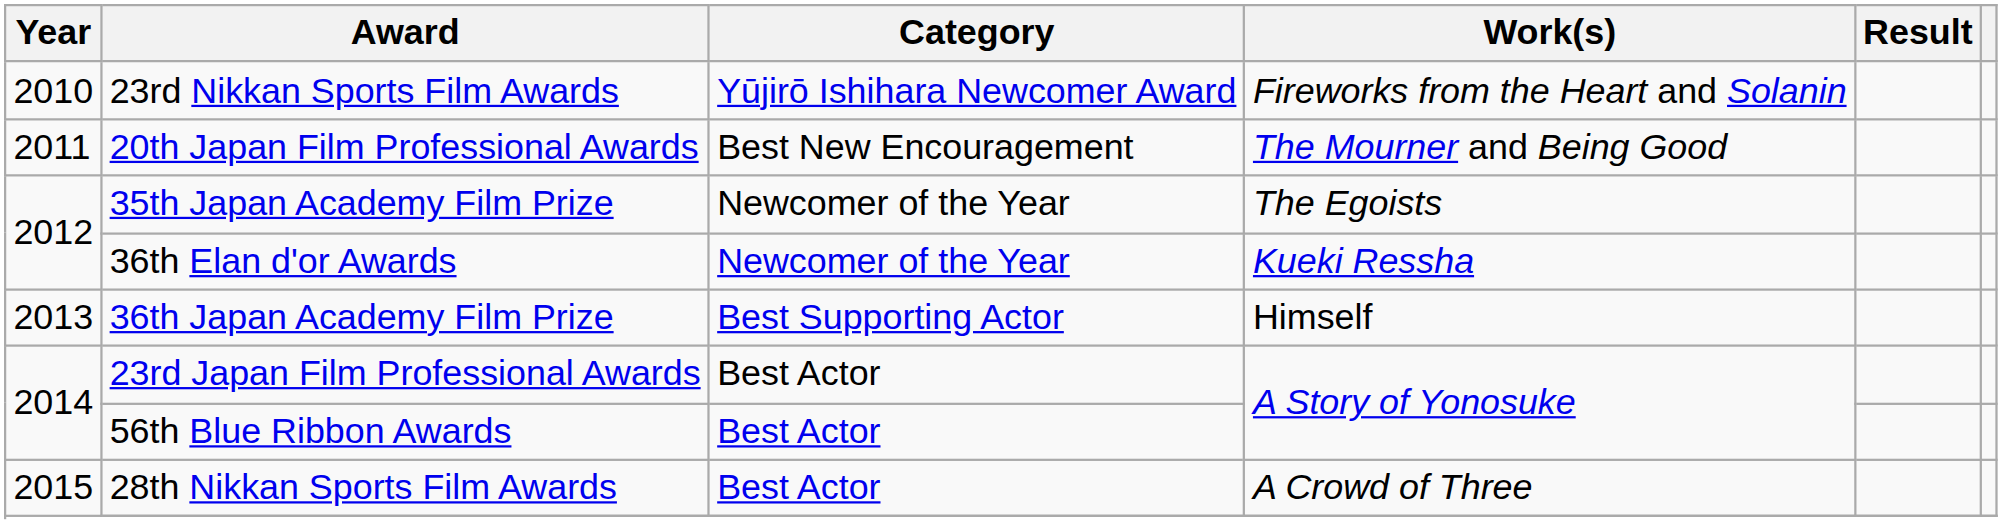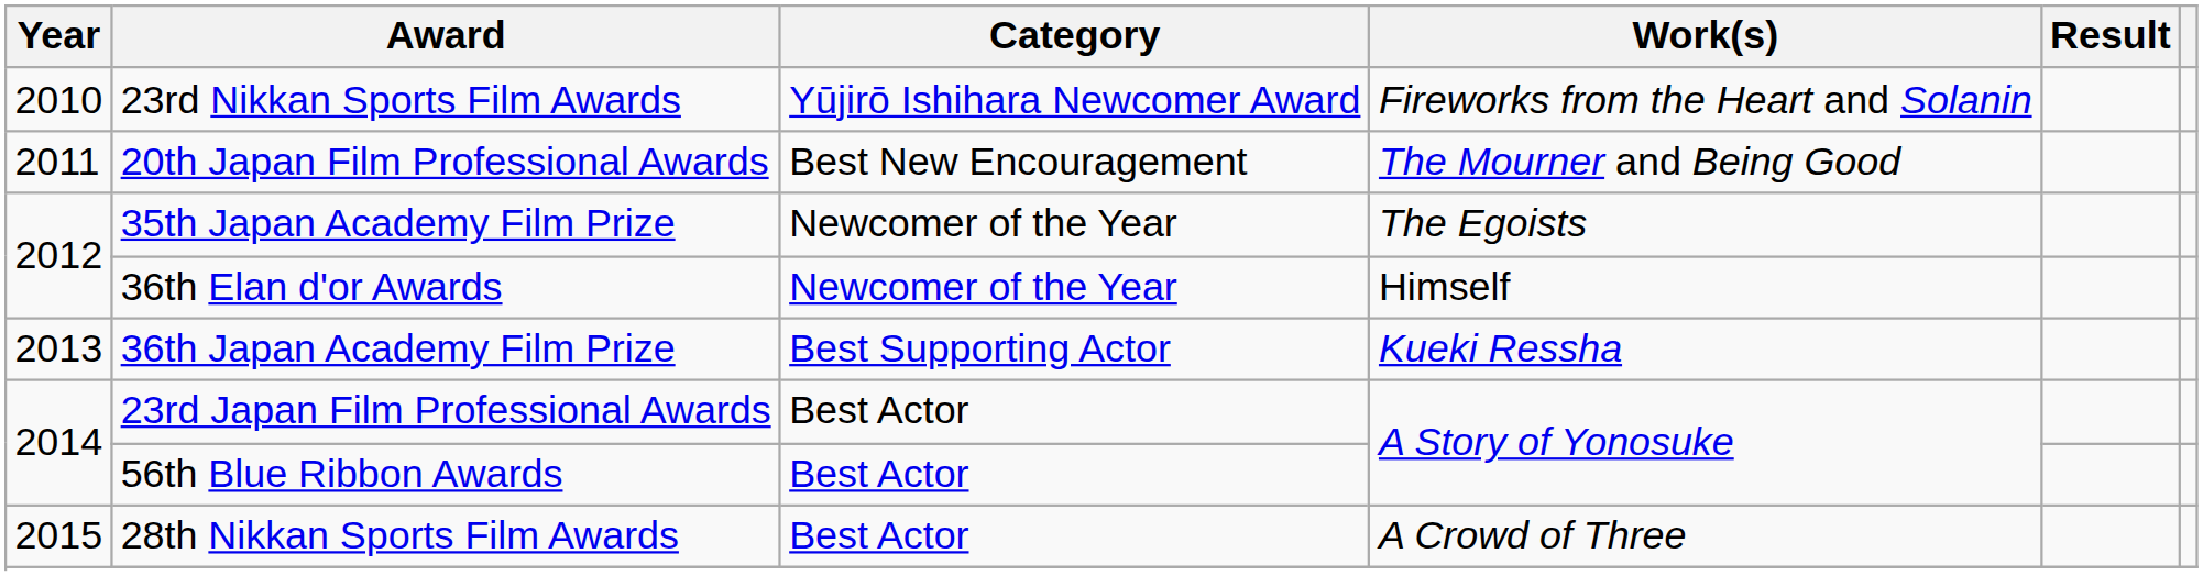36th Elan d'or Awards | Work(s): Kueki Ressha -> Himself
36th Japan Academy Film Prize | Work(s): Himself -> Kueki Ressha
